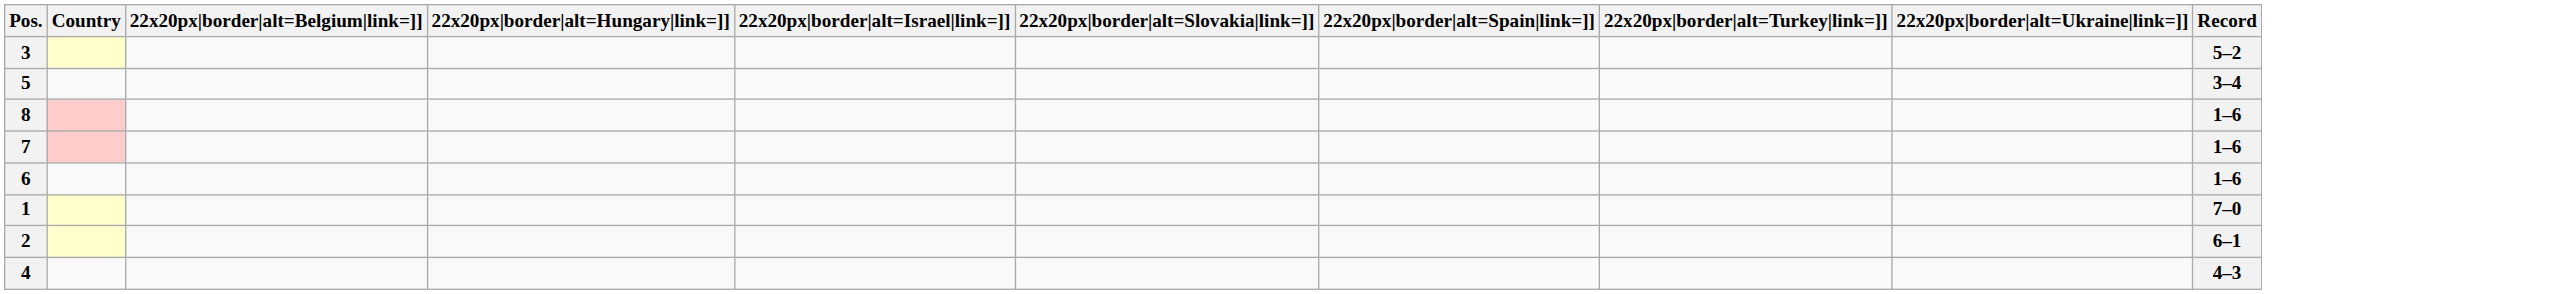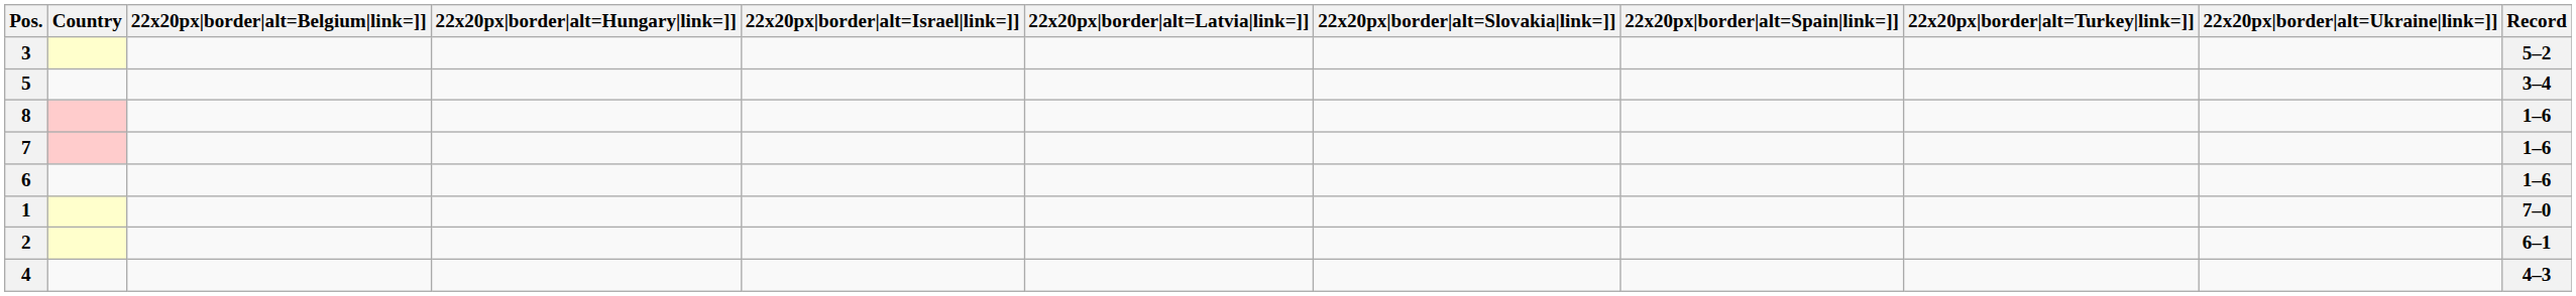+ column: 22x20px|border|alt=Latvia|link=]]
